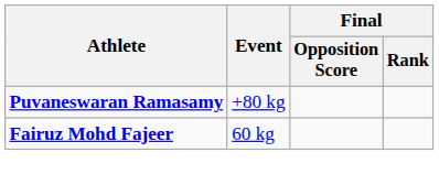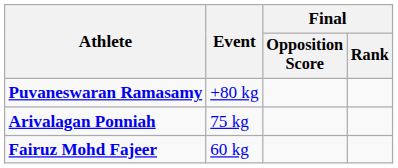+ row: Arivalagan Ponniah | 75 kg
